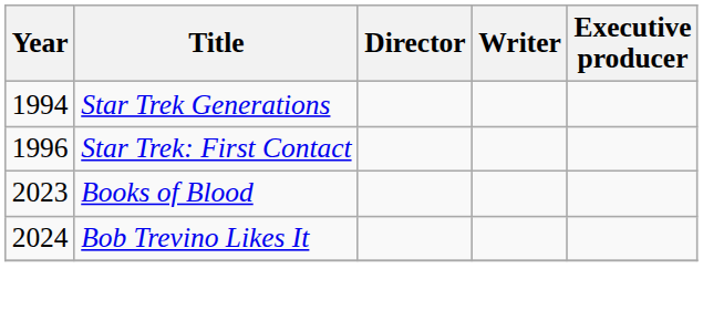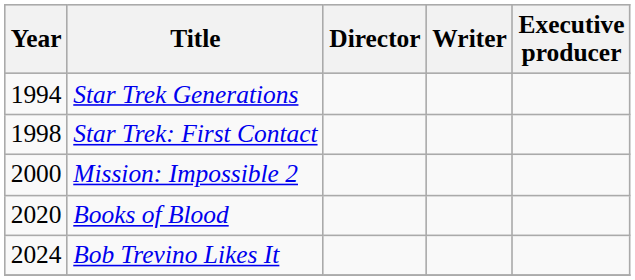Star Trek: First Contact | Year: 1996 -> 1998
+ row: 2000 | Mission: Impossible 2
Books of Blood | Year: 2023 -> 2020
